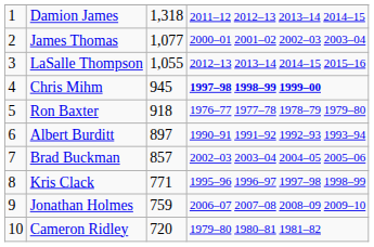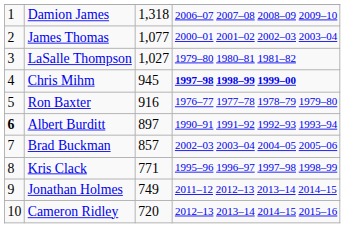Damion James | column 4: 2011–12 2012–13 2013–14 2014–15 -> 2006–07 2007–08 2008–09 2009–10
LaSalle Thompson | column 3: 1,055 -> 1,027
LaSalle Thompson | column 4: 2012–13 2013–14 2014–15 2015–16 -> 1979–80 1980–81 1981–82
Ron Baxter | column 3: 918 -> 916
Albert Burditt | column 1: normal -> bold
Jonathan Holmes | column 3: 759 -> 749
Jonathan Holmes | column 4: 2006–07 2007–08 2008–09 2009–10 -> 2011–12 2012–13 2013–14 2014–15
Cameron Ridley | column 4: 1979–80 1980–81 1981–82 -> 2012–13 2013–14 2014–15 2015–16
